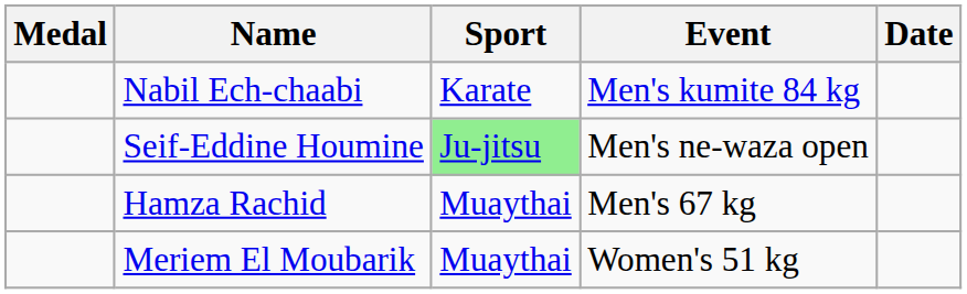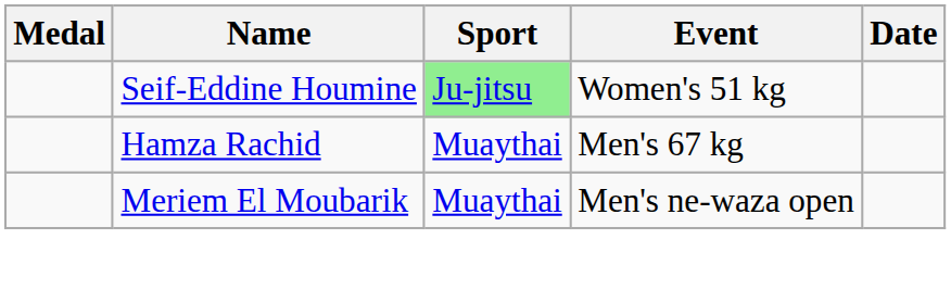- row: Nabil Ech-chaabi | Karate | Men's kumite 84 kg
Seif-Eddine Houmine | Event: Men's ne-waza open -> Women's 51 kg
Meriem El Moubarik | Event: Women's 51 kg -> Men's ne-waza open
